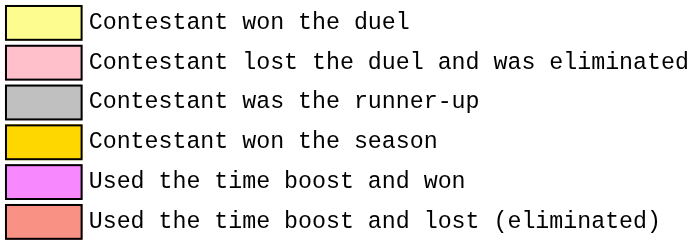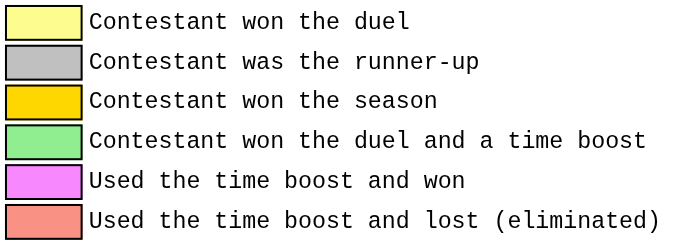- row: Contestant lost the duel and was eliminated
+ row: Contestant won the duel and a time boost
